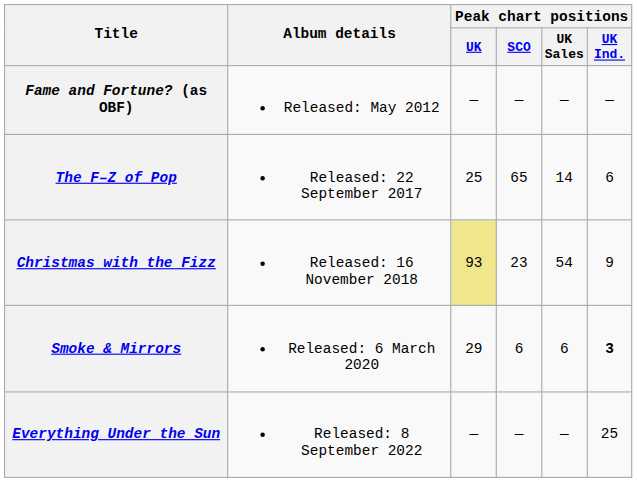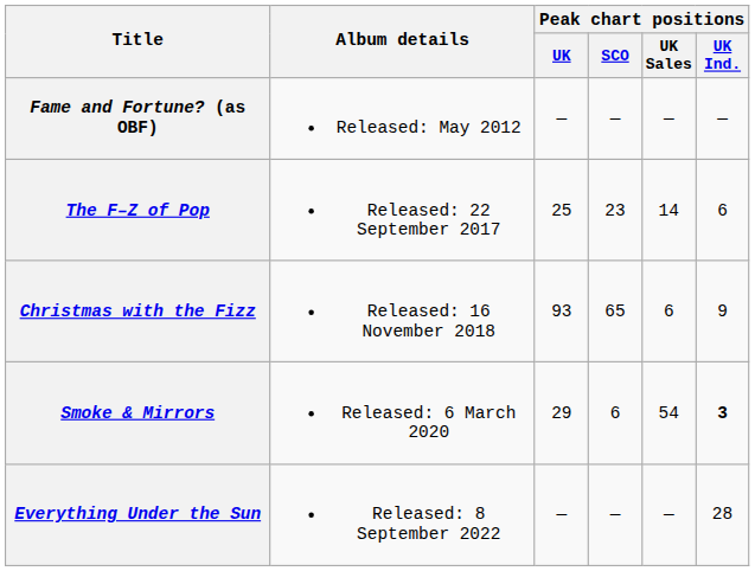The F–Z of Pop | Peak chart positions / SCO: 65 -> 23
Christmas with the Fizz | Peak chart positions / UK: khaki background -> no background
Christmas with the Fizz | Peak chart positions / SCO: 23 -> 65
Christmas with the Fizz | Peak chart positions / UK Sales: 54 -> 6
Smoke & Mirrors | Peak chart positions / UK Sales: 6 -> 54
Everything Under the Sun | Peak chart positions / UK Ind.: 25 -> 28
